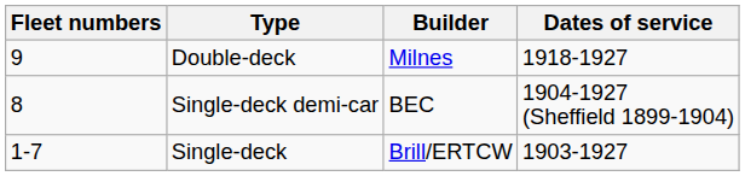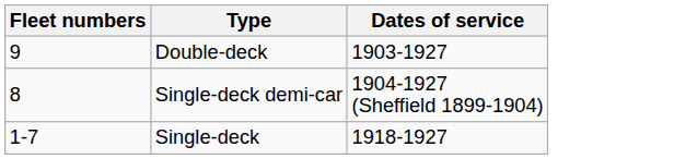- column: Builder | Milnes | BEC | Brill/ERTCW
Double-deck | Dates of service: 1918-1927 -> 1903-1927
Single-deck | Dates of service: 1903-1927 -> 1918-1927
